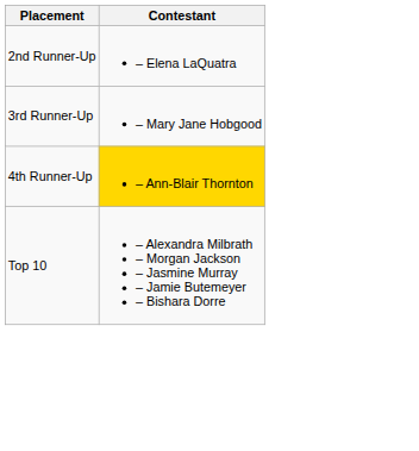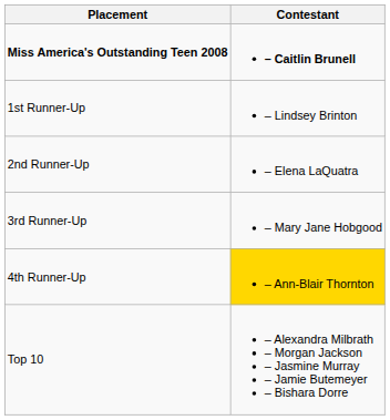+ row: Miss America's Outstanding Teen 2008 | – Caitlin Brunell
+ row: 1st Runner-Up | – Lindsey Brinton
